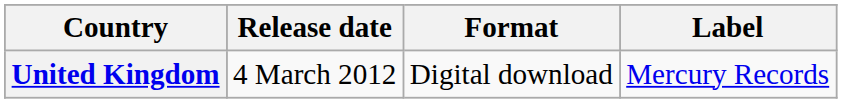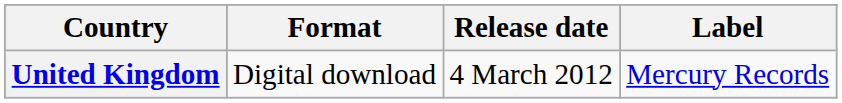columns swapped: Release date <-> Format
